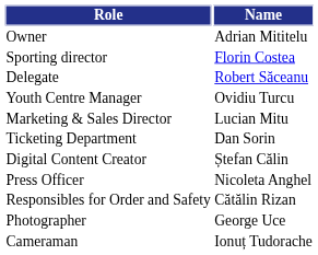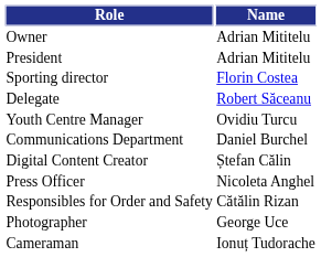+ row: President | Adrian Mititelu
- row: Marketing & Sales Director | Lucian Mitu
- row: Ticketing Department | Dan Sorin
+ row: Communications Department | Daniel Burchel
